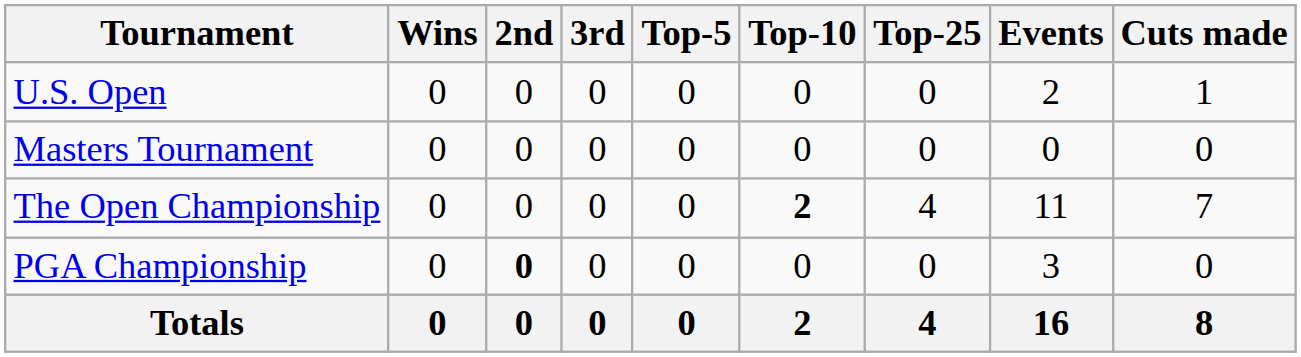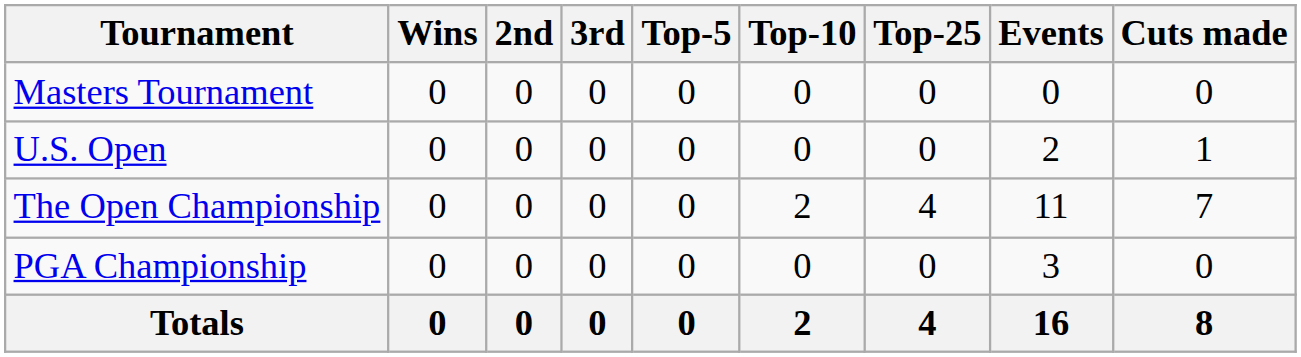rows swapped: Masters Tournament <-> U.S. Open
The Open Championship | Top-10: bold -> normal
PGA Championship | 2nd: bold -> normal
